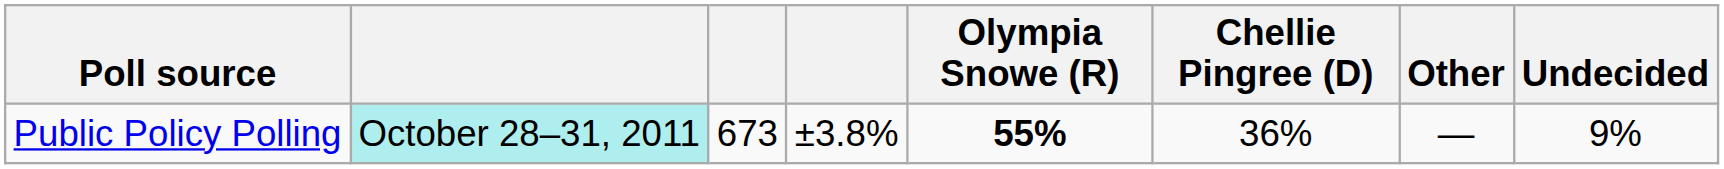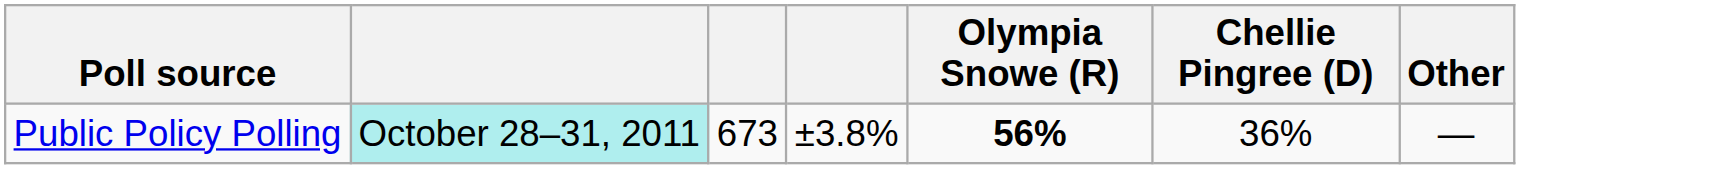- column: Undecided | 9%
Public Policy Polling | Olympia Snowe (R): 55% -> 56%
